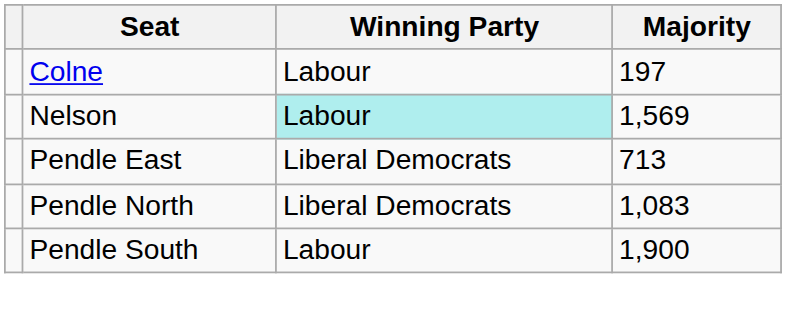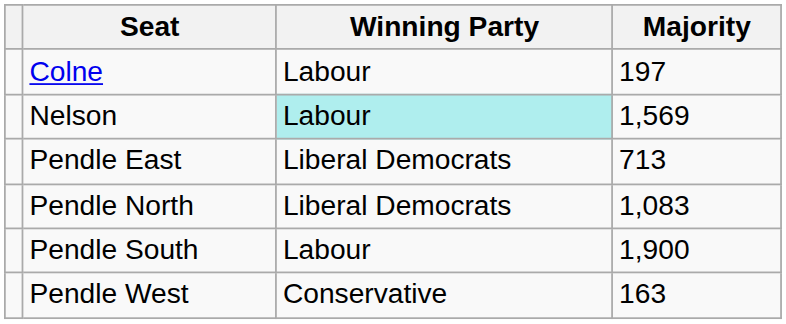+ row: Pendle West | Conservative | 163
